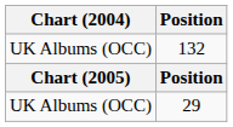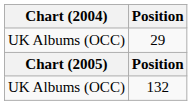rows swapped: 29 <-> 132
